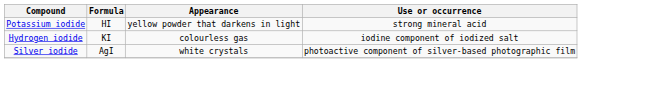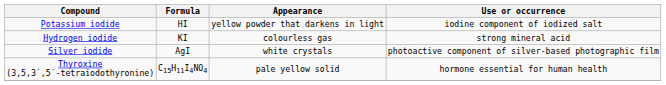Potassium iodide | Use or occurrence: strong mineral acid -> iodine component of iodized salt
Hydrogen iodide | Use or occurrence: iodine component of iodized salt -> strong mineral acid
+ row: Thyroxine (3,5,3′,5′-tetraiodothyronine) | C15H11I4NO4 | pale yellow solid | hormone essential for human health
